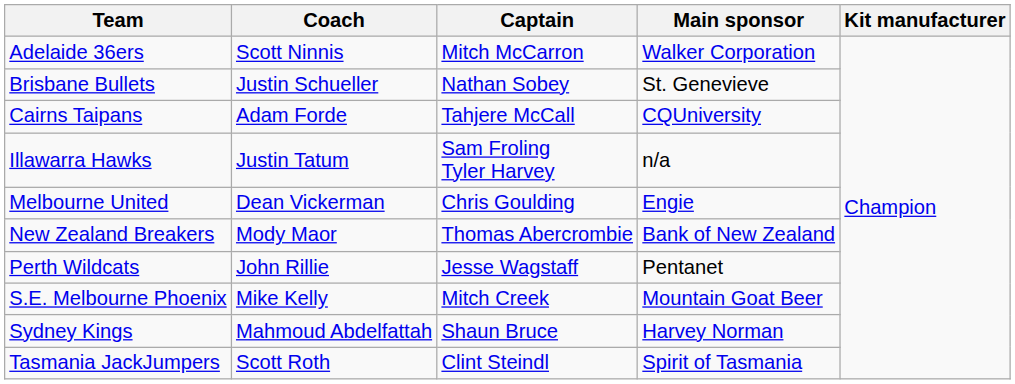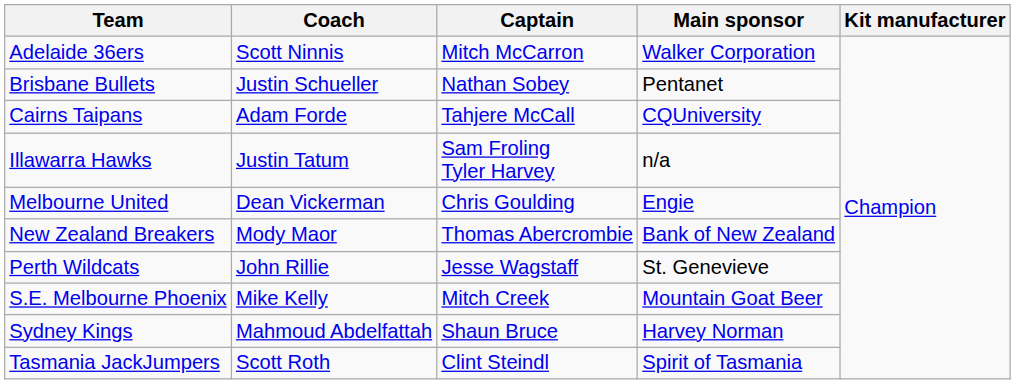Brisbane Bullets | Main sponsor: St. Genevieve -> Pentanet
Perth Wildcats | Main sponsor: Pentanet -> St. Genevieve
